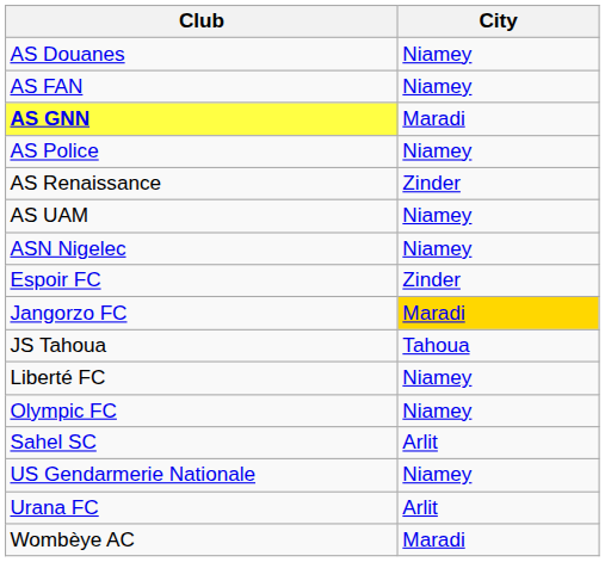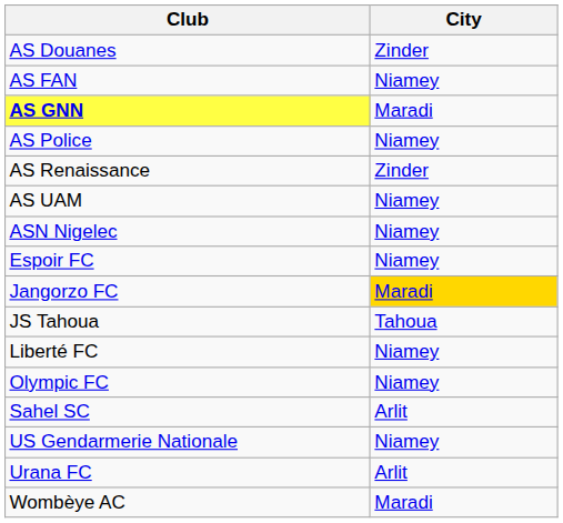AS Douanes | City: Niamey -> Zinder
Espoir FC | City: Zinder -> Niamey
